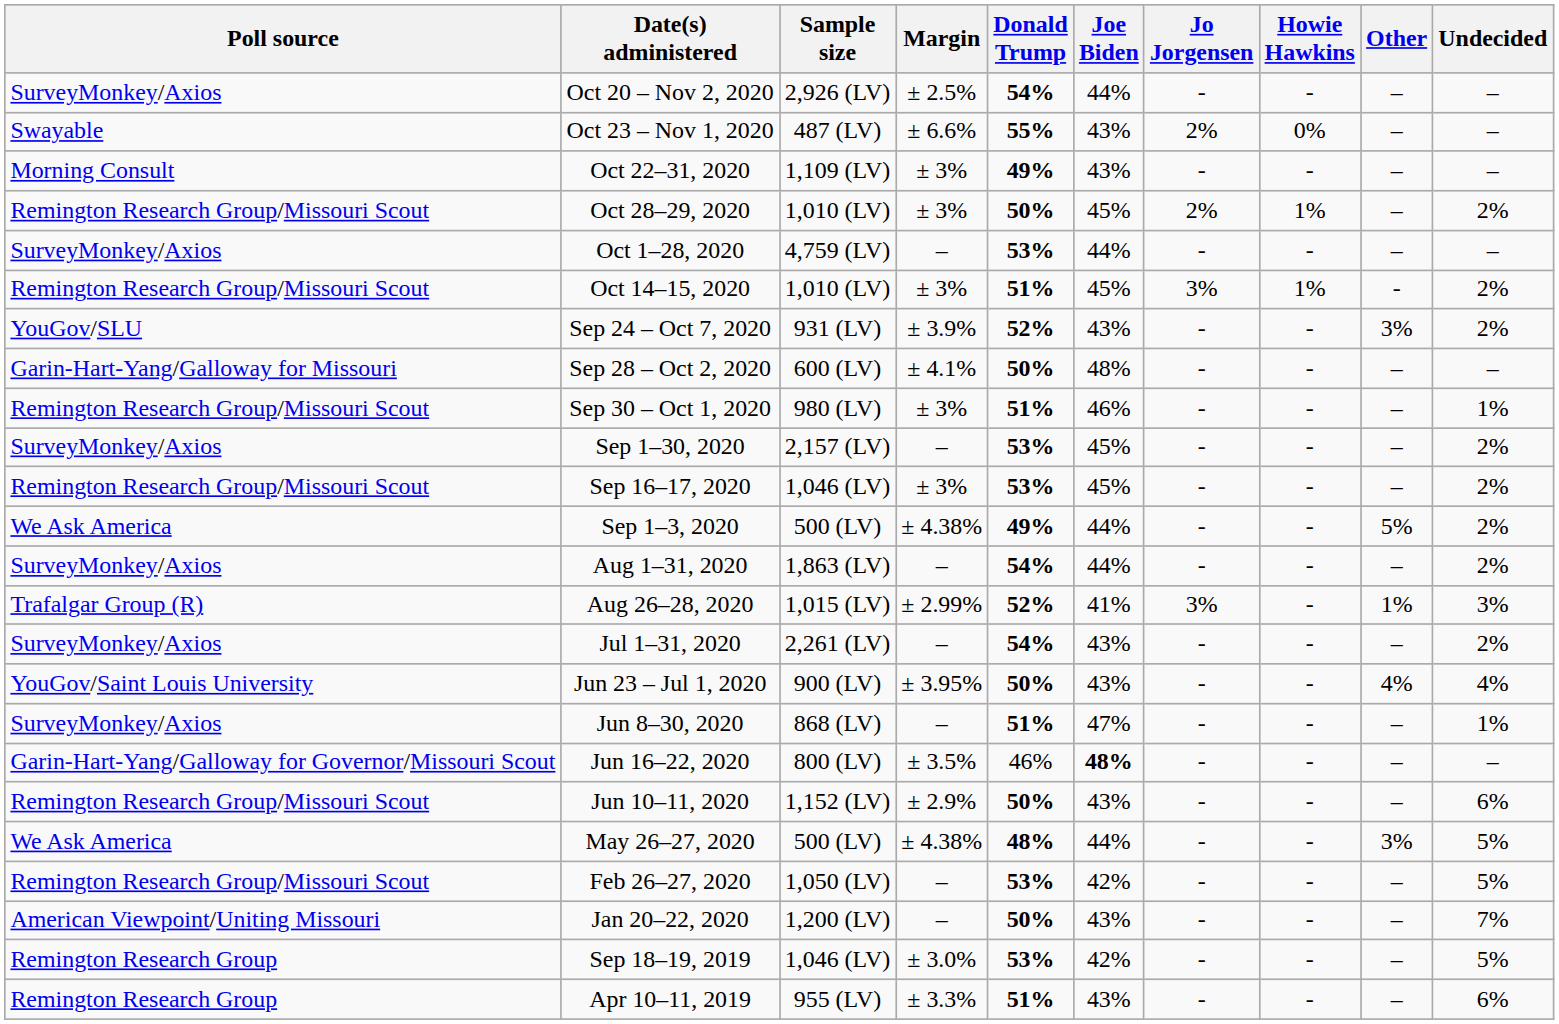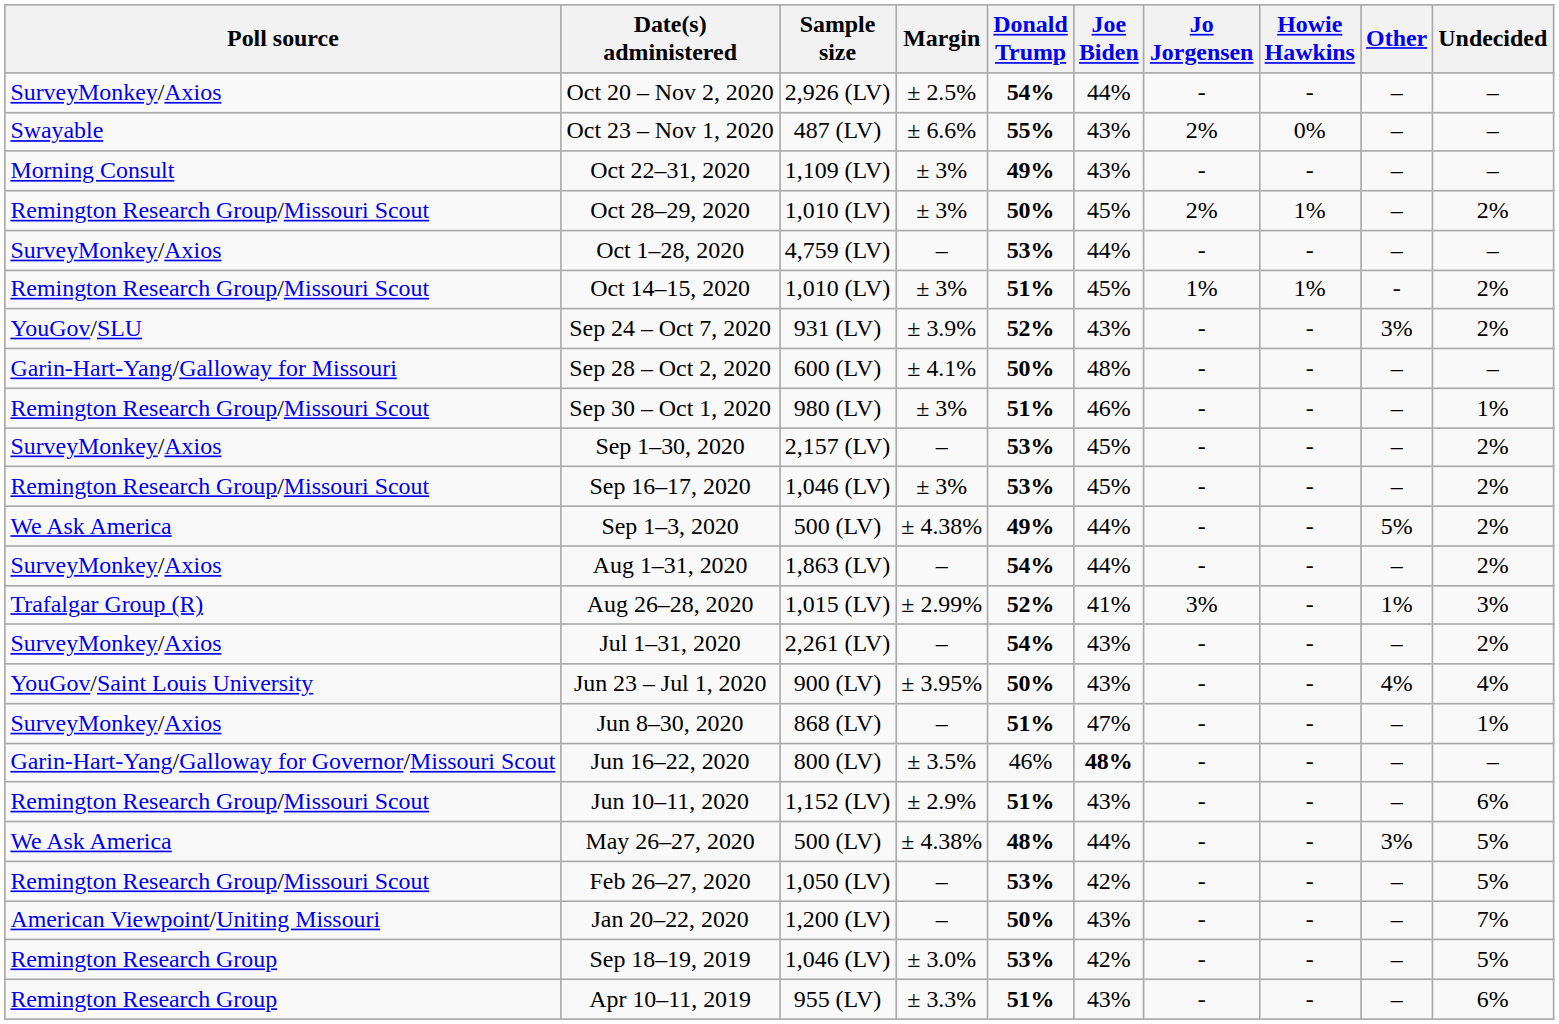Oct 14–15, 2020 | Jo Jorgensen: 3% -> 1%
Jun 10–11, 2020 | Donald Trump: 50% -> 51%
